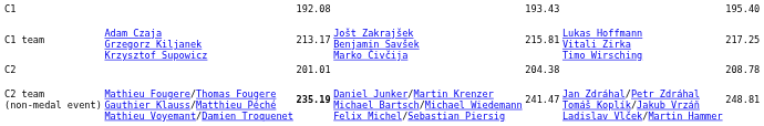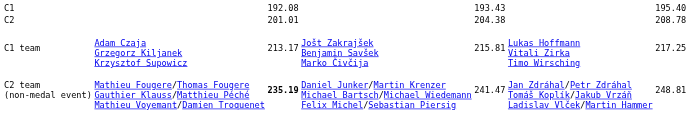rows swapped: C1 team <-> C2
